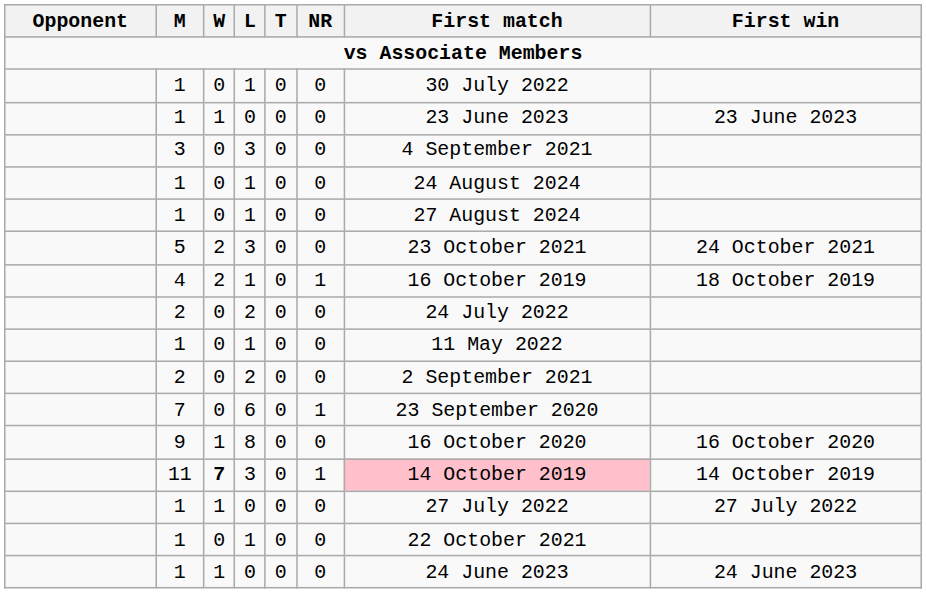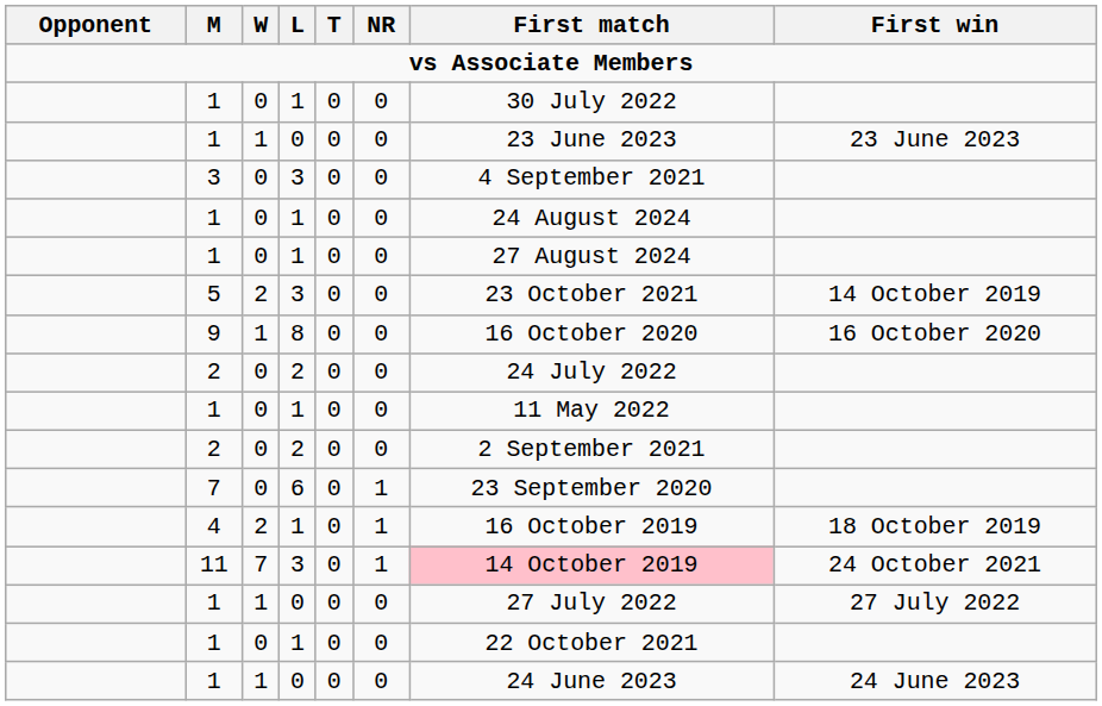5 | First win: 24 October 2021 -> 14 October 2019
rows swapped: 4 <-> 9
11 | W: bold -> normal
11 | First win: 14 October 2019 -> 24 October 2021
